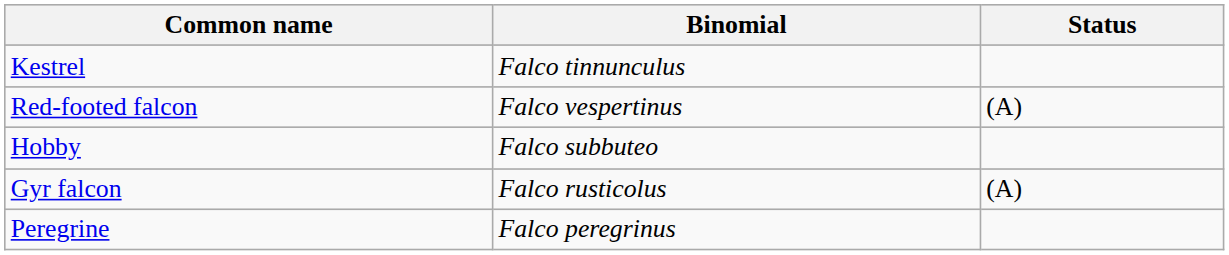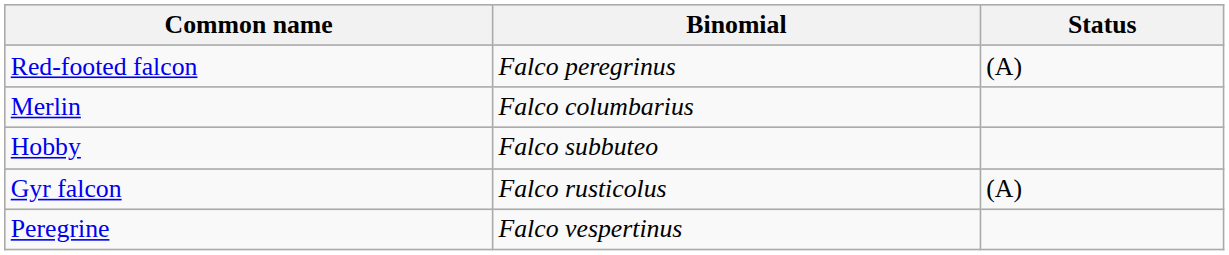- row: Kestrel | Falco tinnunculus
Red-footed falcon | Binomial: Falco vespertinus -> Falco peregrinus
+ row: Merlin | Falco columbarius
Peregrine | Binomial: Falco peregrinus -> Falco vespertinus
